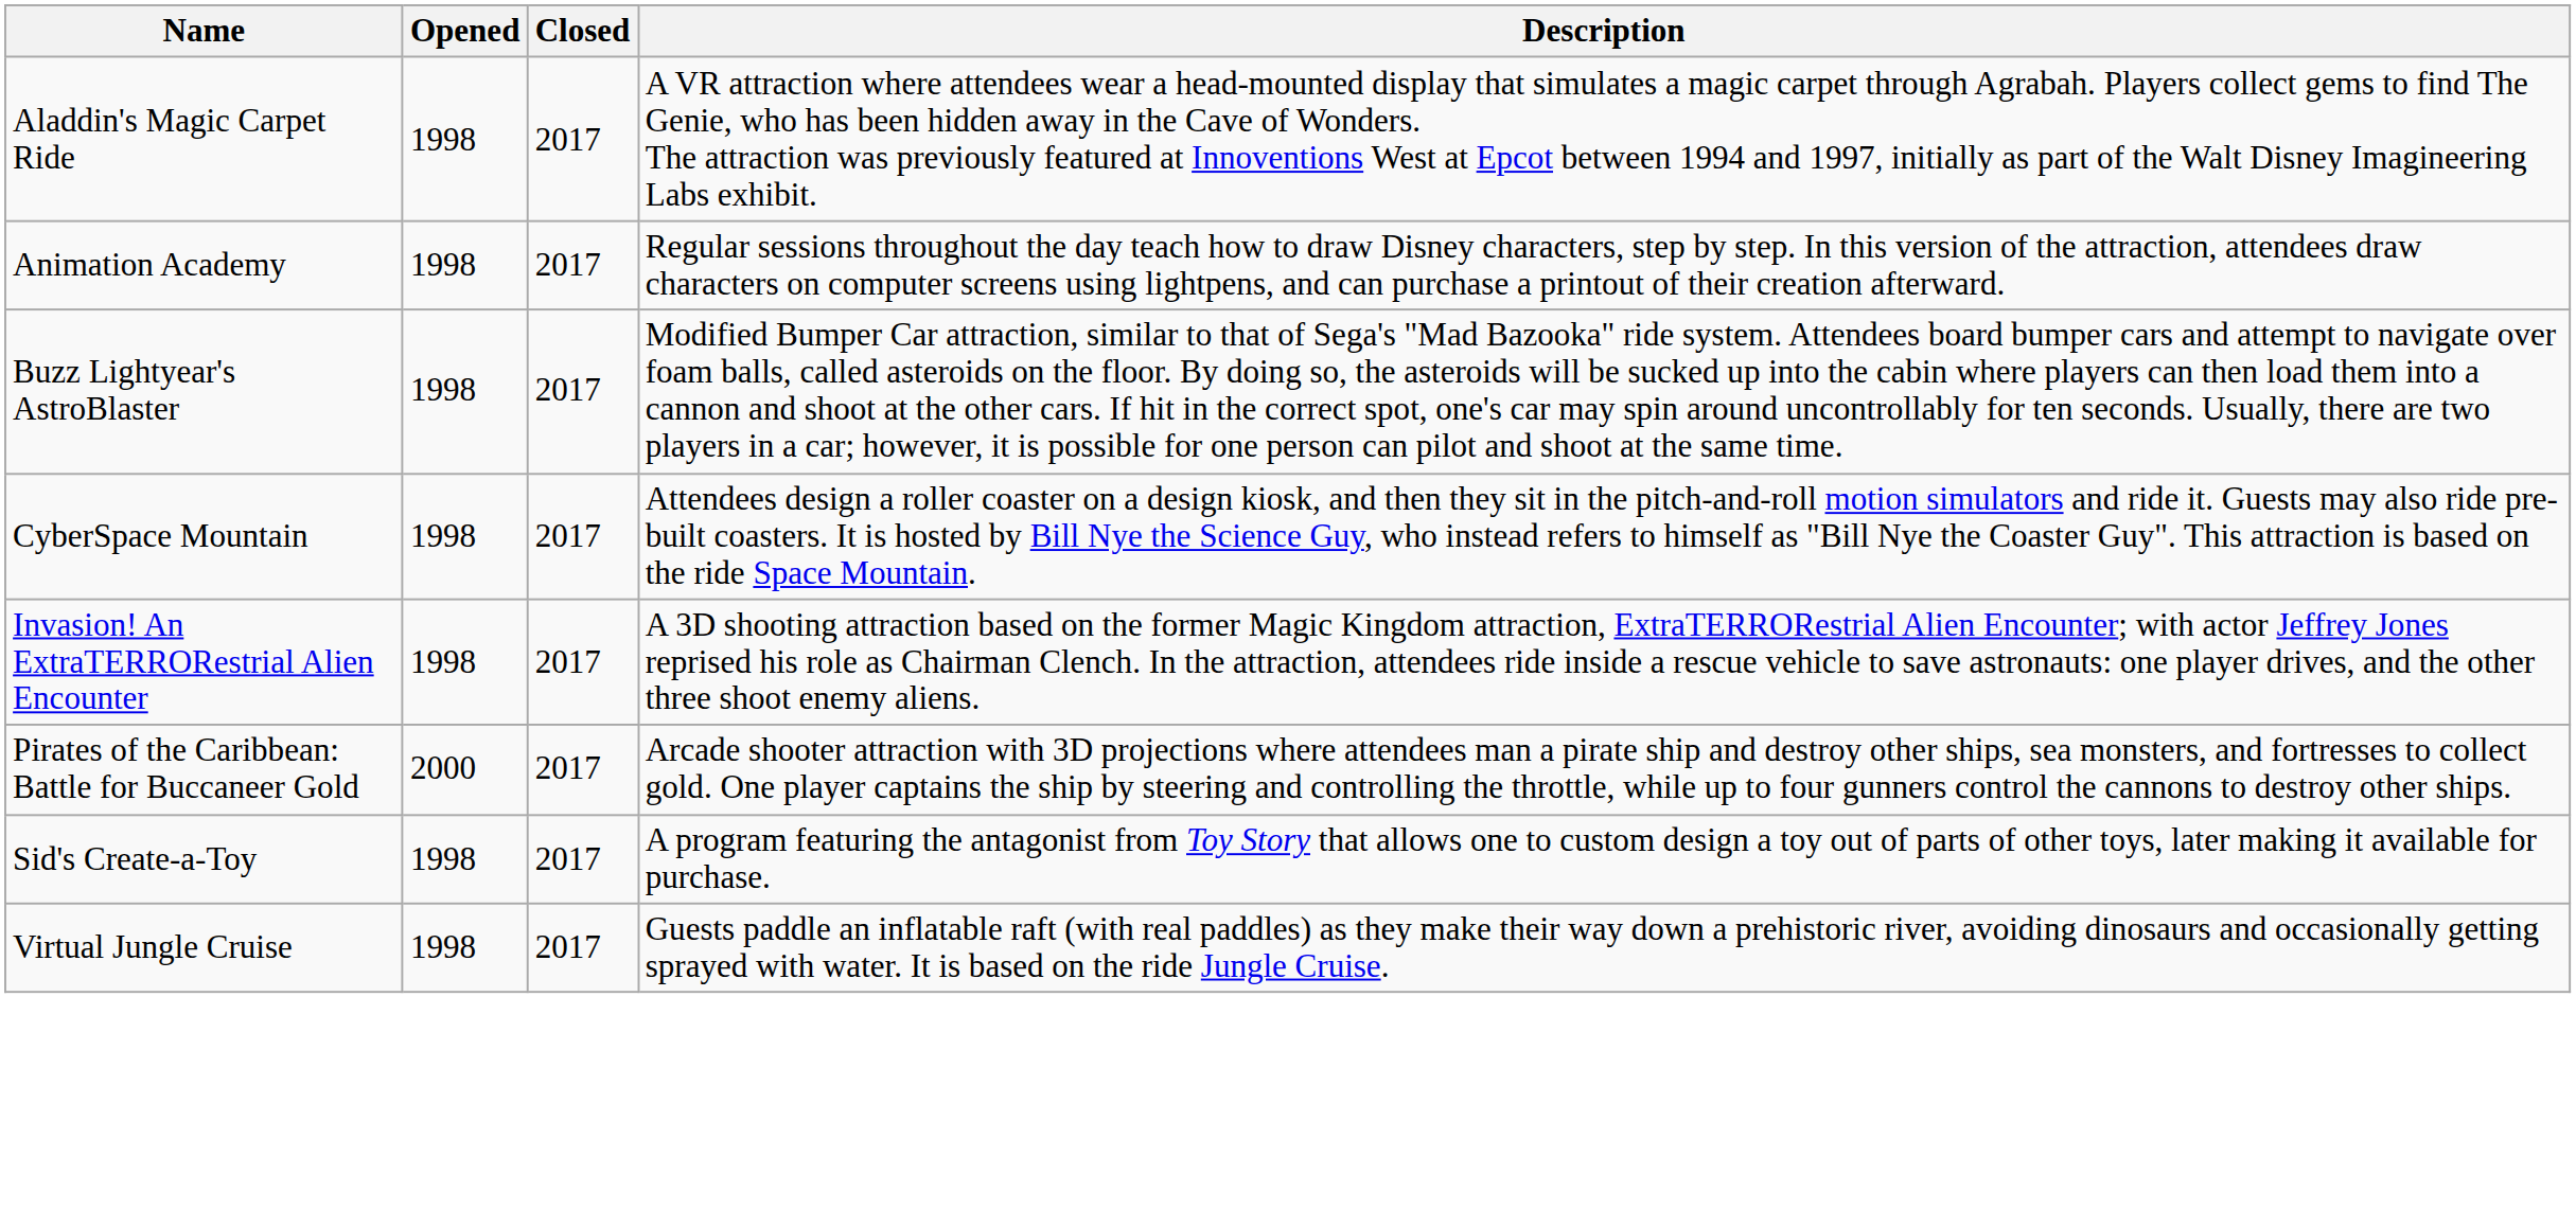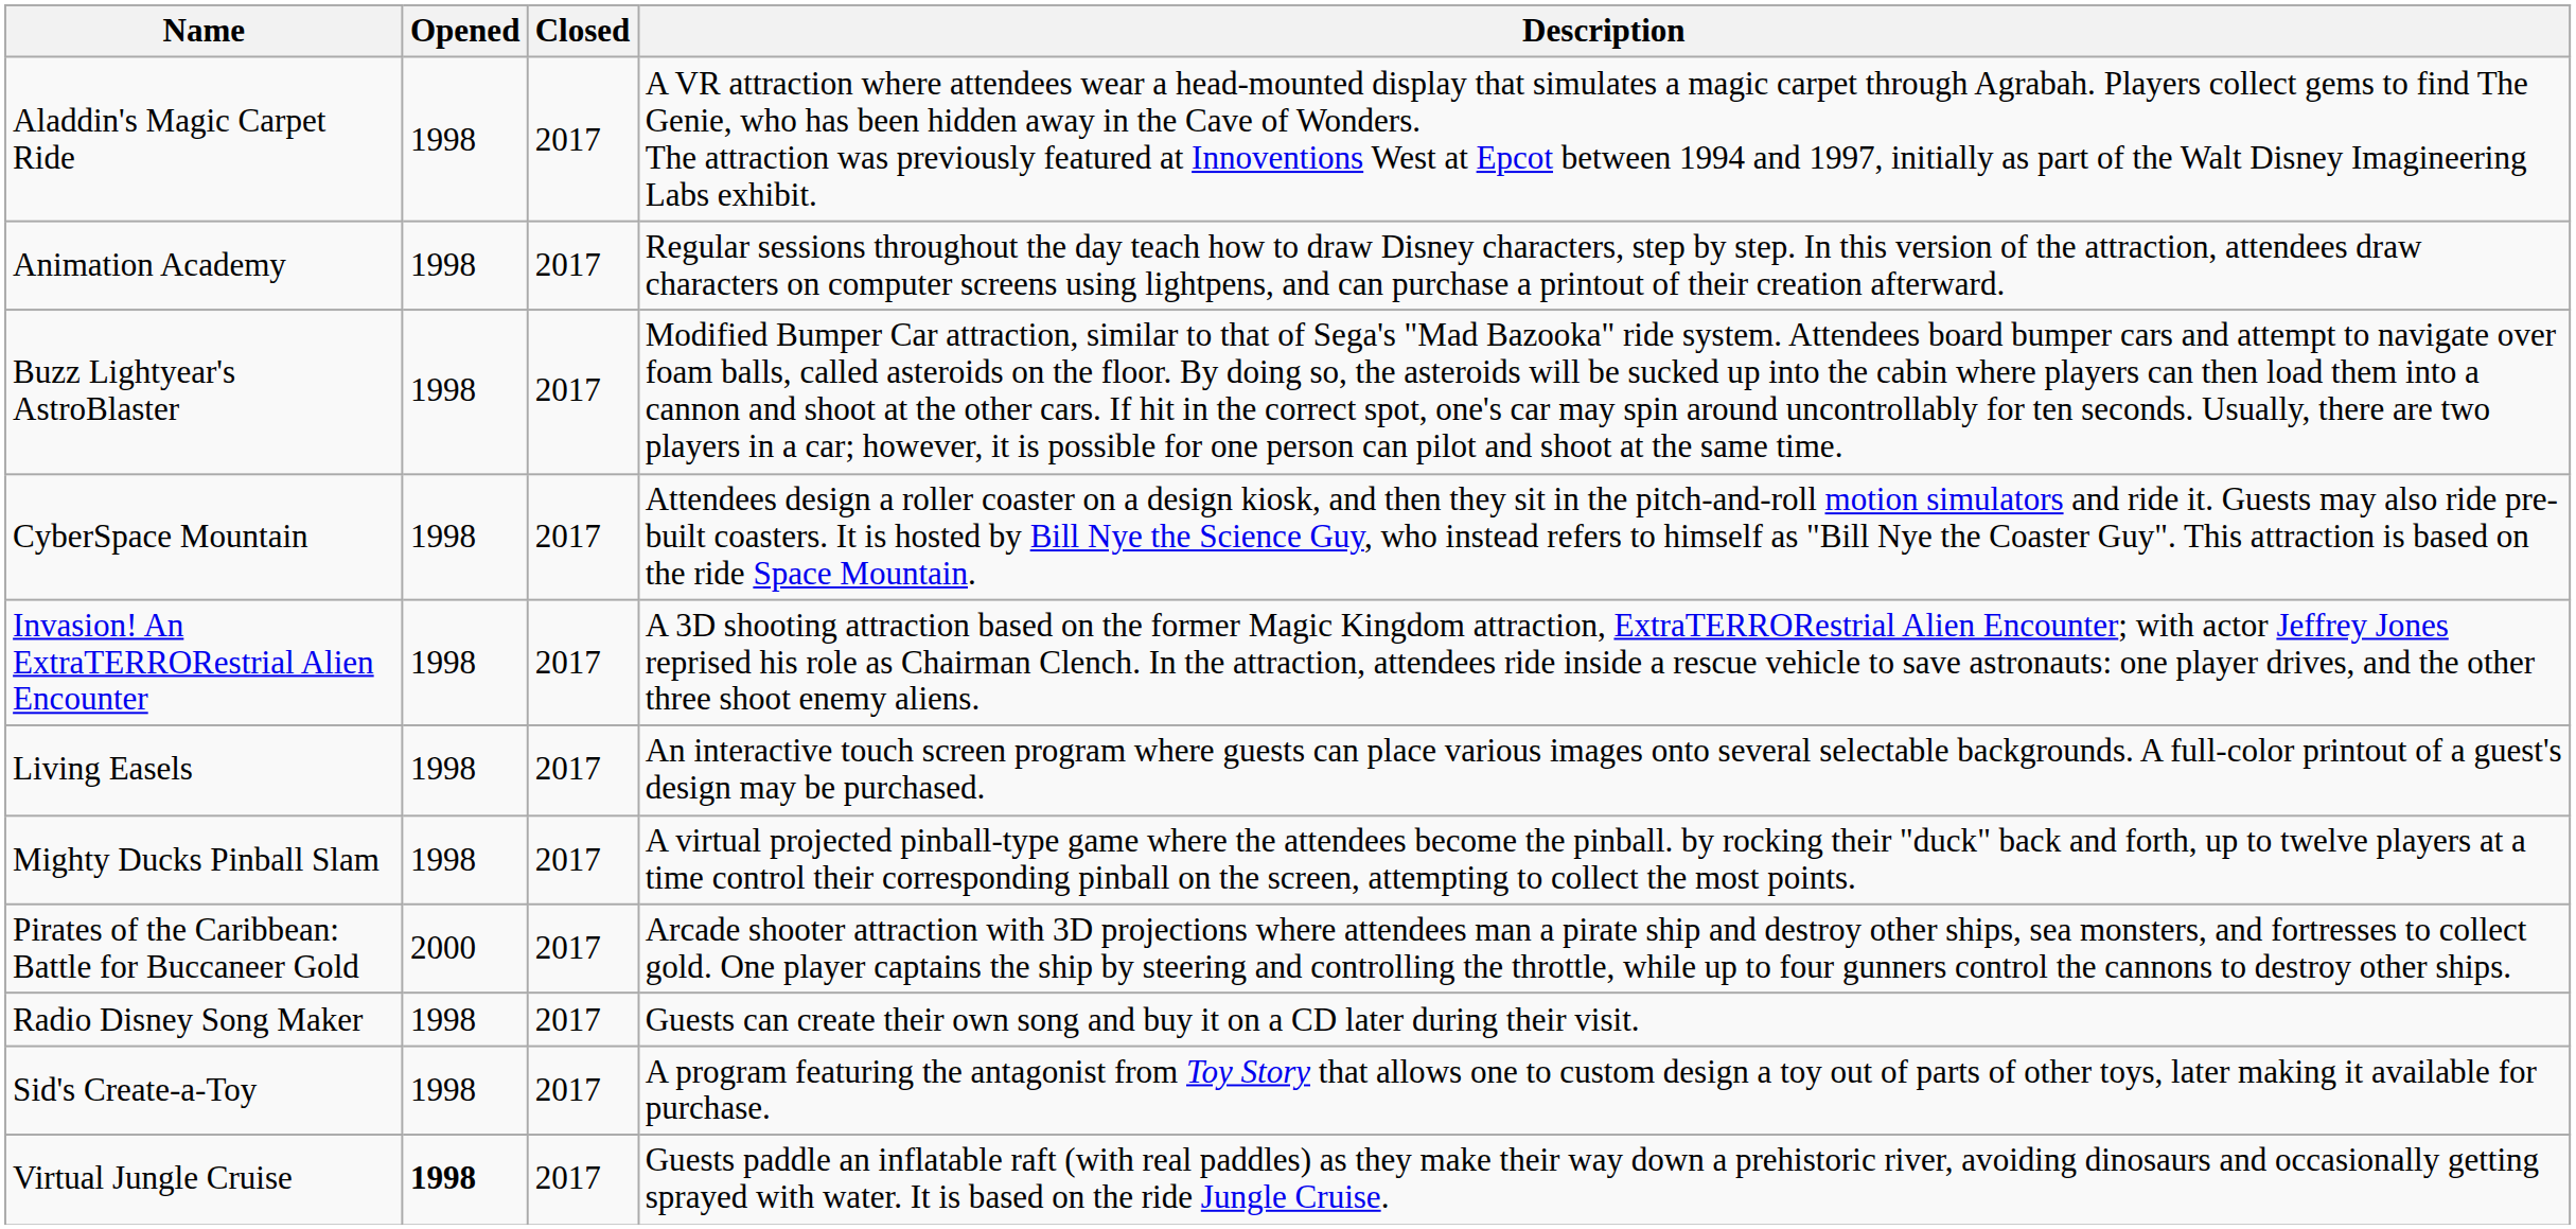+ row: Living Easels | 1998 | 2017 | An interactive touch screen program where guests can place various images onto several selectable backgrounds. A full-color printout of a guest's design may be purchased.
+ row: Mighty Ducks Pinball Slam | 1998 | 2017 | A virtual projected pinball-type game where the attendees become the pinball. by rocking their "duck" back and forth, up to twelve players at a time control their corresponding pinball on the screen, attempting to collect the most points.
+ row: Radio Disney Song Maker | 1998 | 2017 | Guests can create their own song and buy it on a CD later during their visit.
Virtual Jungle Cruise | Opened: normal -> bold
